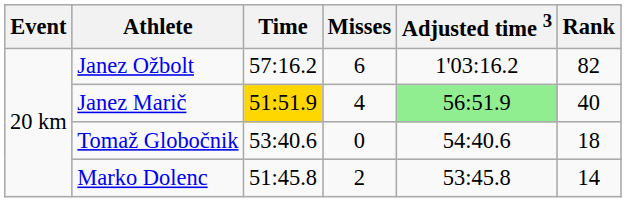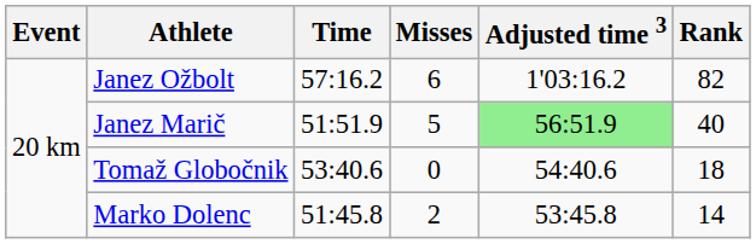Janez Marič | Time: gold background -> no background
Janez Marič | Misses: 4 -> 5
